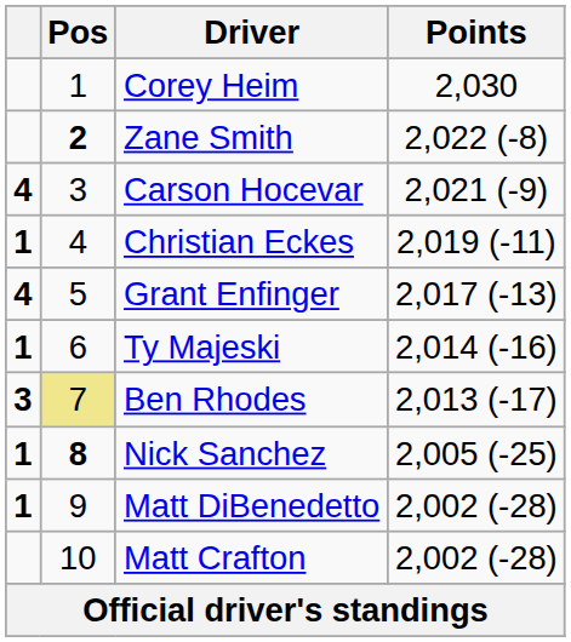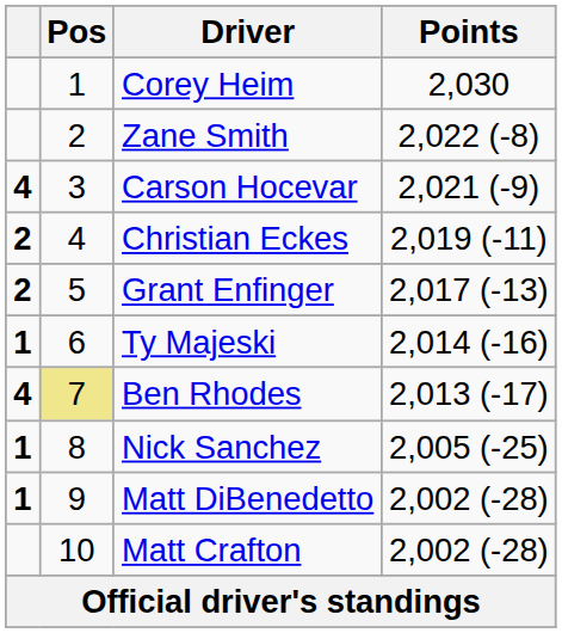Zane Smith | Pos: bold -> normal
Christian Eckes | column 1: 1 -> 2
Grant Enfinger | column 1: 4 -> 2
Ben Rhodes | column 1: 3 -> 4
Nick Sanchez | Pos: bold -> normal
